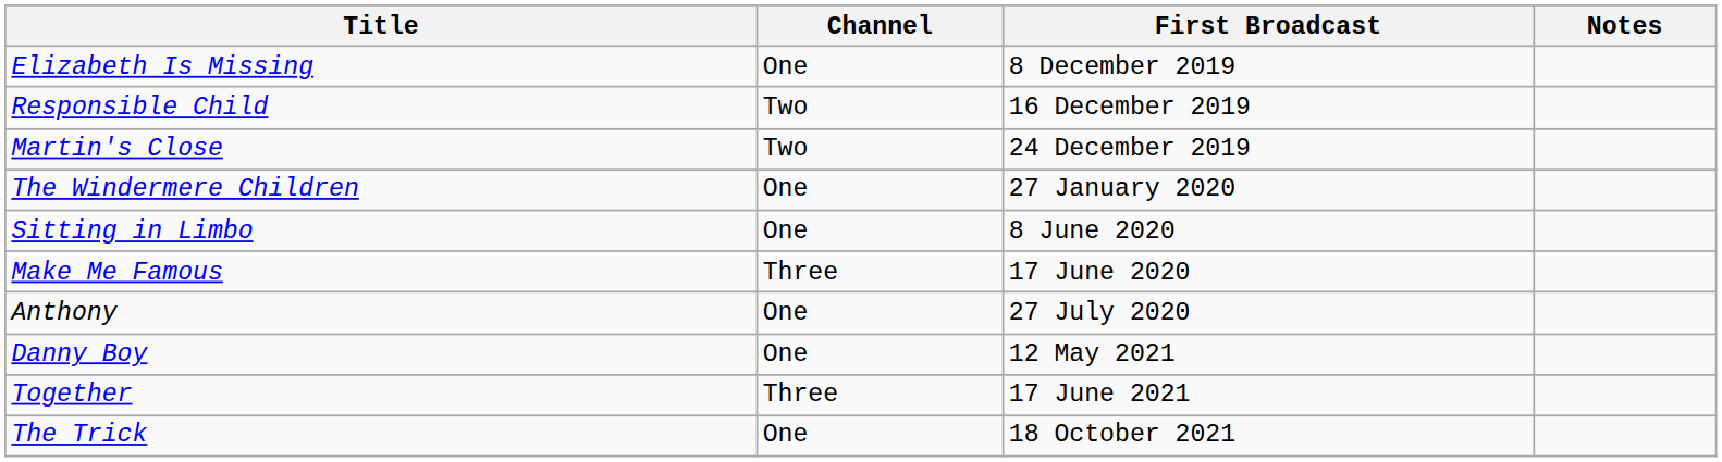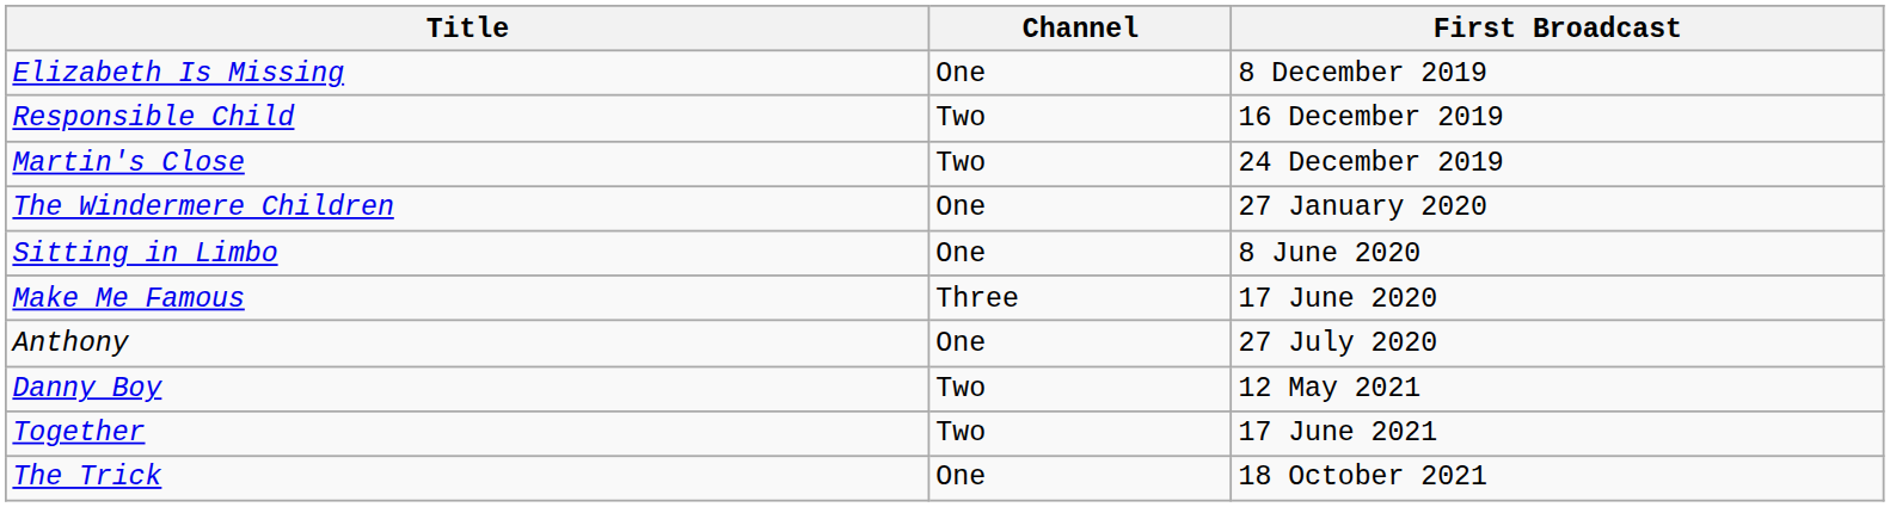- column: Notes
Danny Boy | Channel: One -> Two
Together | Channel: Three -> Two
